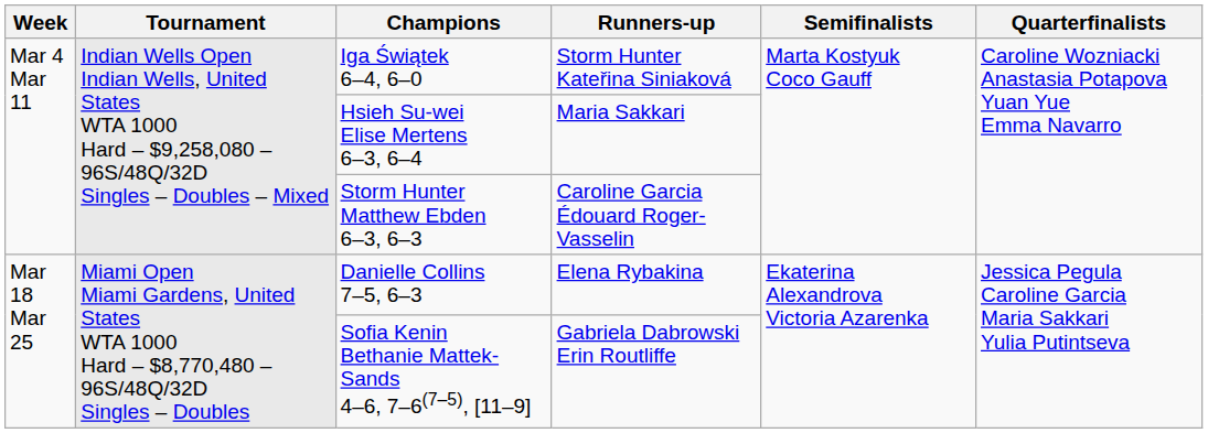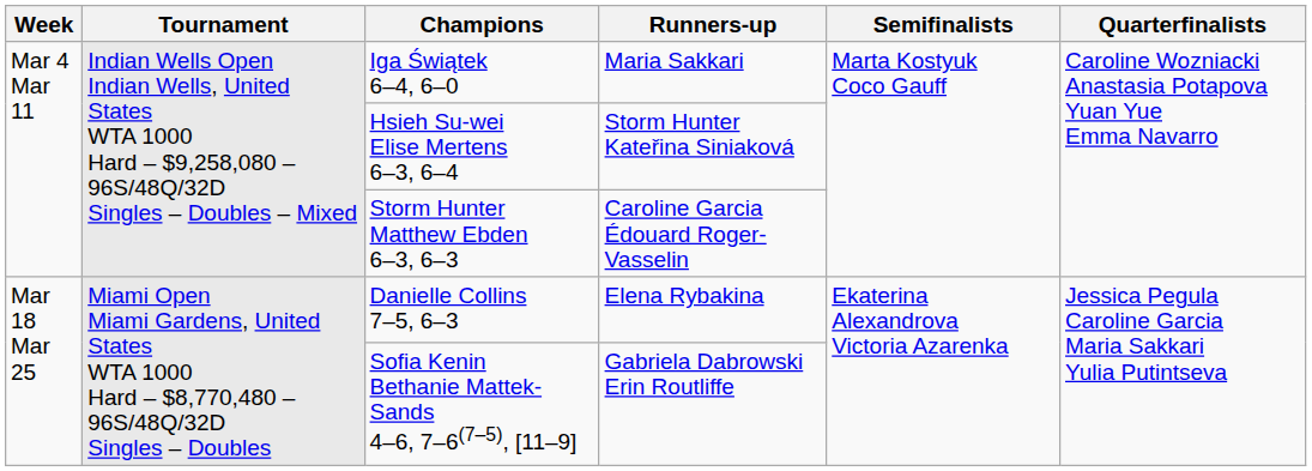Iga Świątek 6–4, 6–0 | Runners-up: Storm Hunter Kateřina Siniaková -> Maria Sakkari
Hsieh Su-wei Elise Mertens 6–3, 6–4 | Runners-up: Maria Sakkari -> Storm Hunter Kateřina Siniaková
